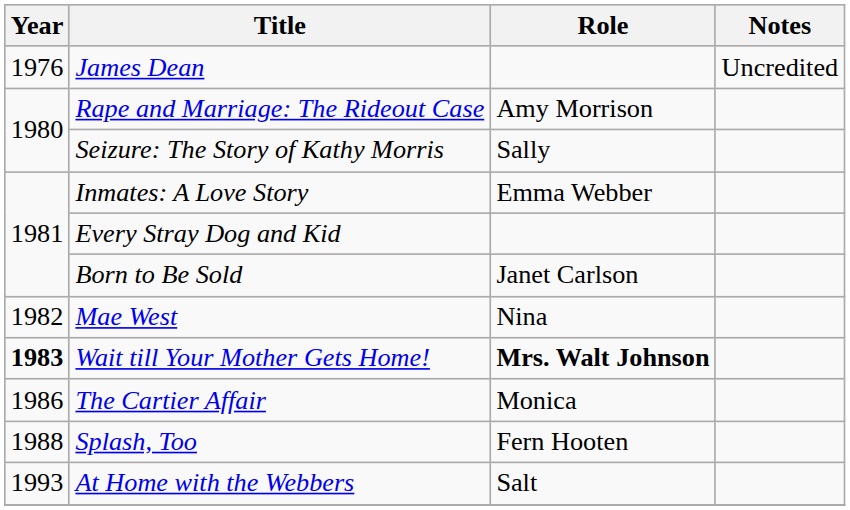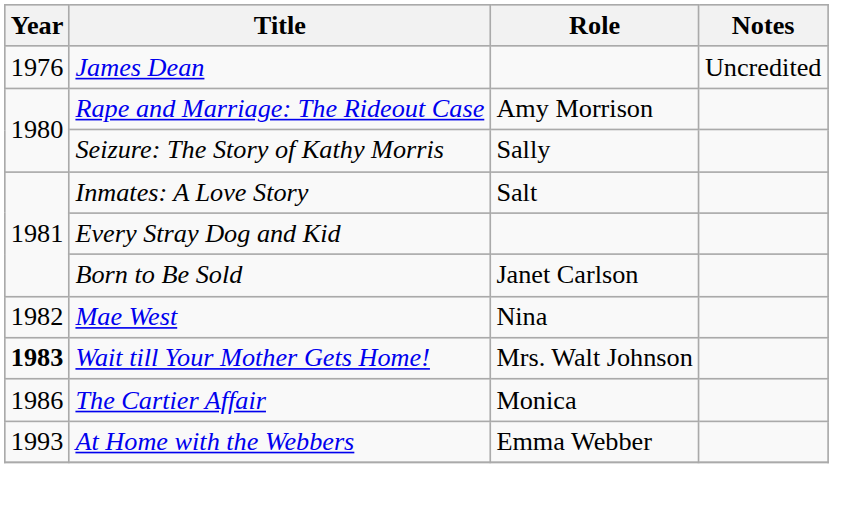Inmates: A Love Story | Role: Emma Webber -> Salt
Wait till Your Mother Gets Home! | Role: bold -> normal
- row: 1988 | Splash, Too | Fern Hooten
At Home with the Webbers | Role: Salt -> Emma Webber
